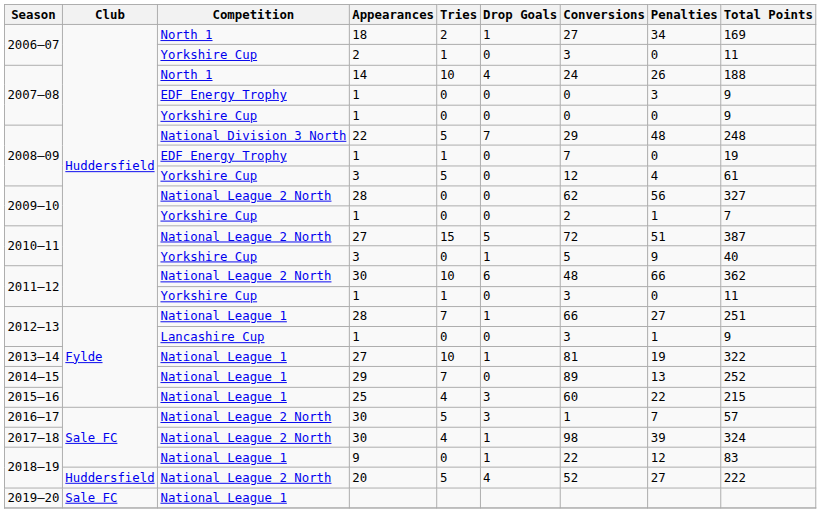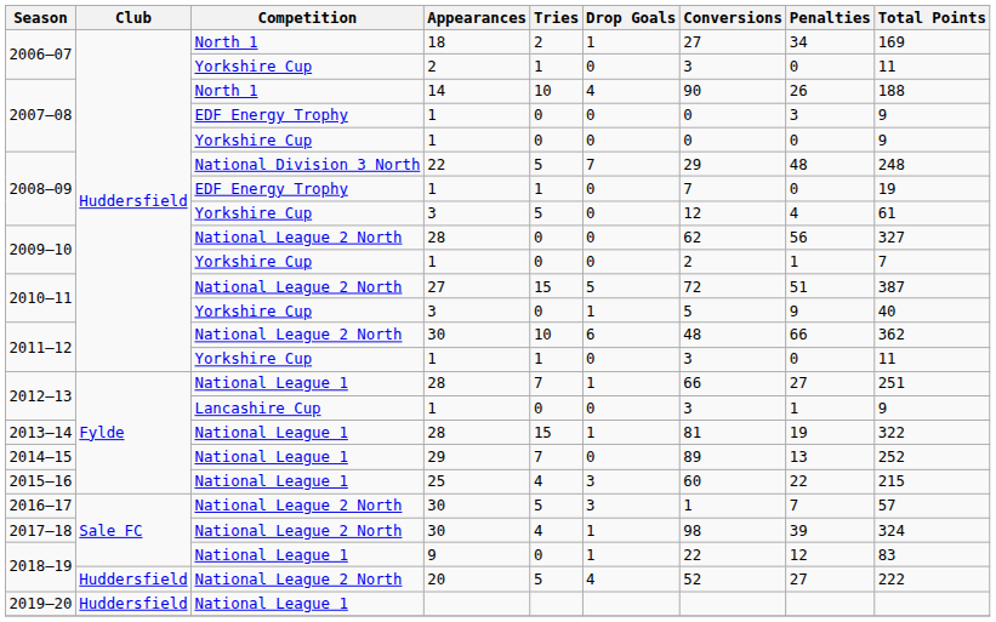2007–08 / North 1 | Conversions: 24 -> 90
2013–14 | Appearances: 27 -> 28
2013–14 | Tries: 10 -> 15
2019–20 | Club: Sale FC -> Huddersfield
